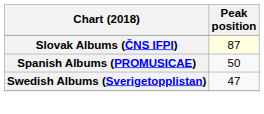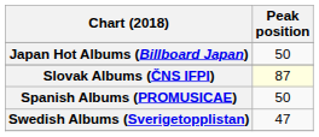+ row: Japan Hot Albums (Billboard Japan) | 50
